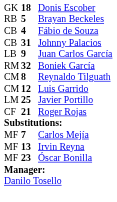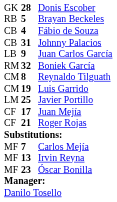Donis Escober | column 2: 18 -> 28
Luis Garrido | column 2: 12 -> 19
+ row: CF | 17 | Juan Mejía
